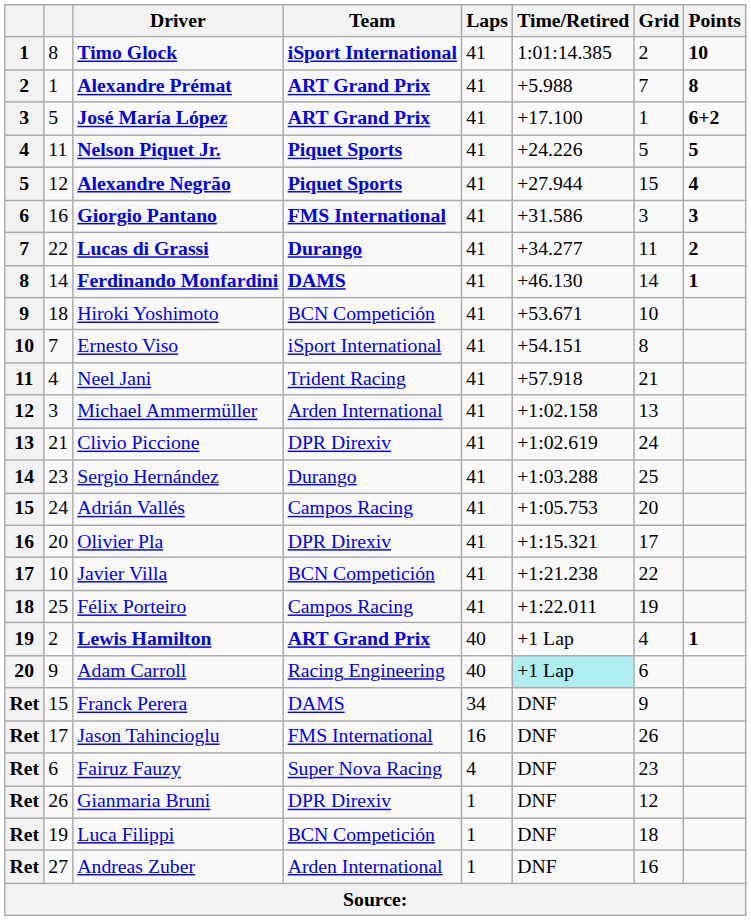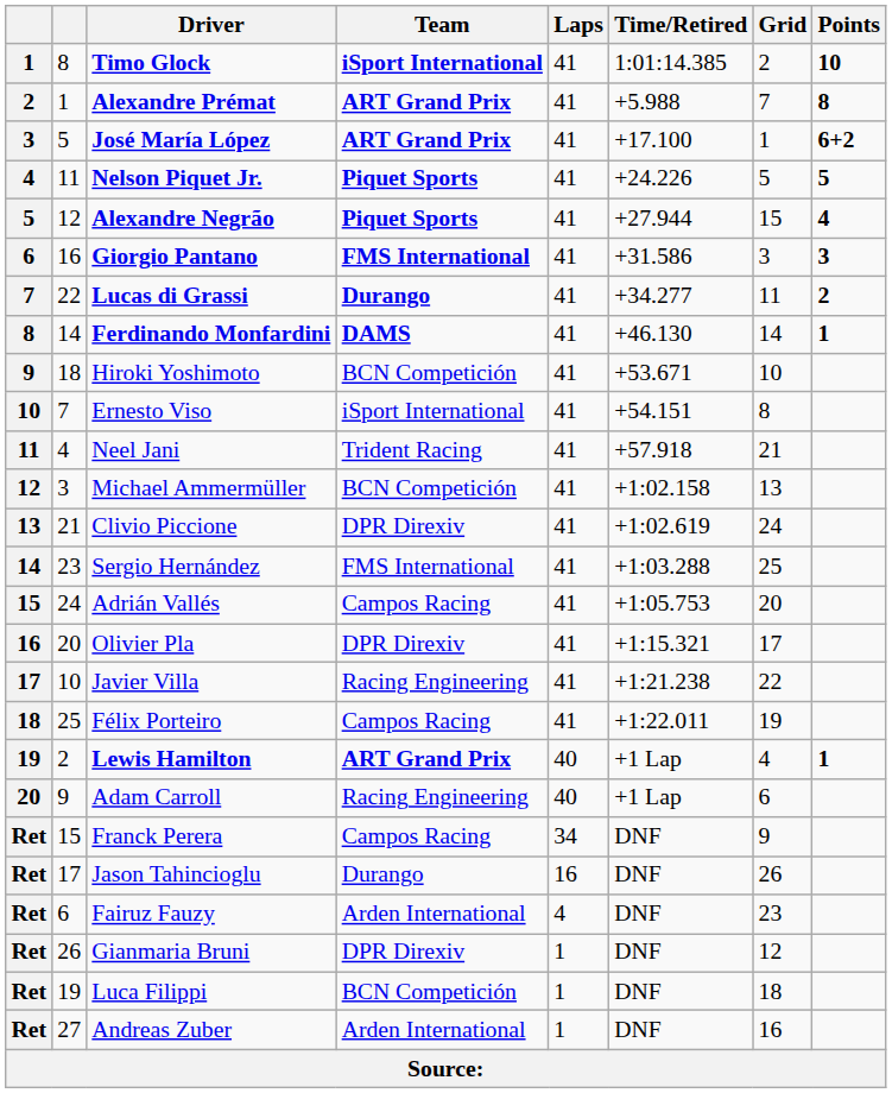Michael Ammermüller | Team: Arden International -> BCN Competición
Sergio Hernández | Team: Durango -> FMS International
Javier Villa | Team: BCN Competición -> Racing Engineering
Adam Carroll | Time/Retired: paleturquoise background -> no background
Franck Perera | Team: DAMS -> Campos Racing
Jason Tahincioglu | Team: FMS International -> Durango
Fairuz Fauzy | Team: Super Nova Racing -> Arden International
